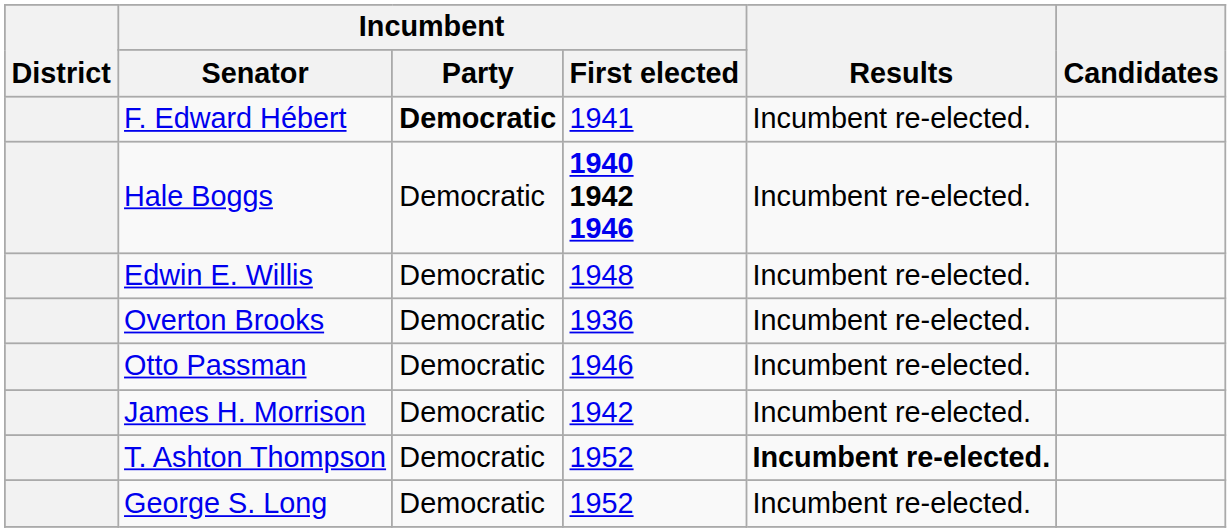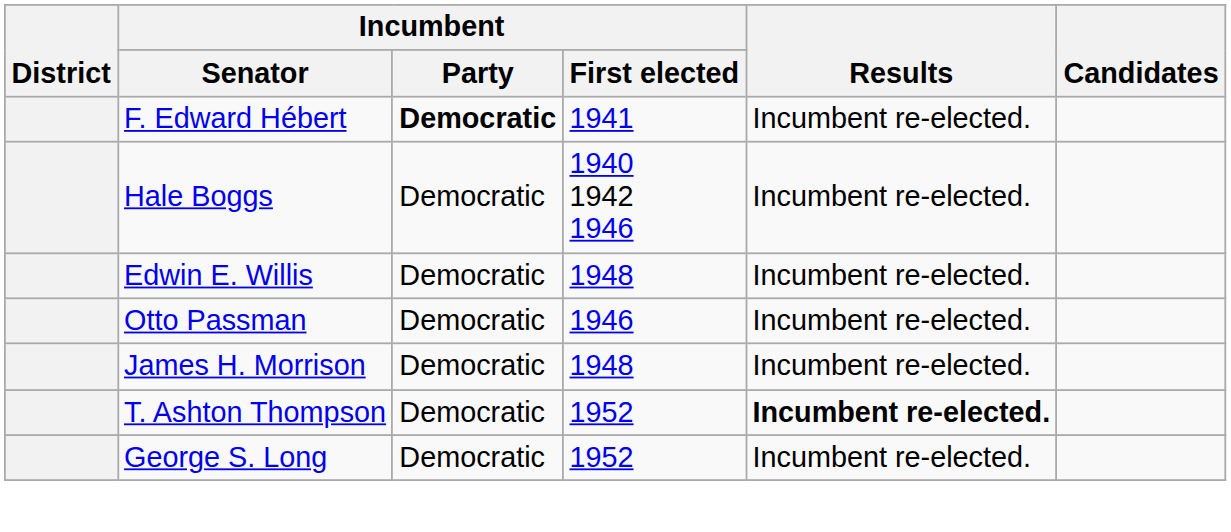Hale Boggs | Incumbent / First elected: bold -> normal
- row: Overton Brooks | Democratic | 1936 | Incumbent re-elected.
James H. Morrison | Incumbent / First elected: 1942 -> 1948
